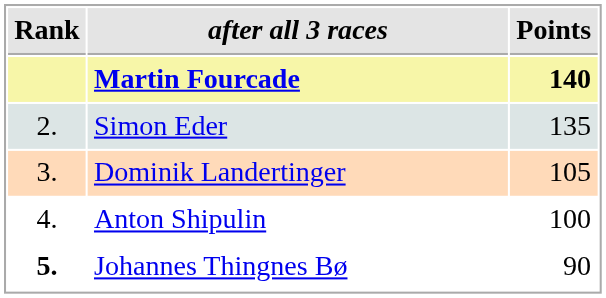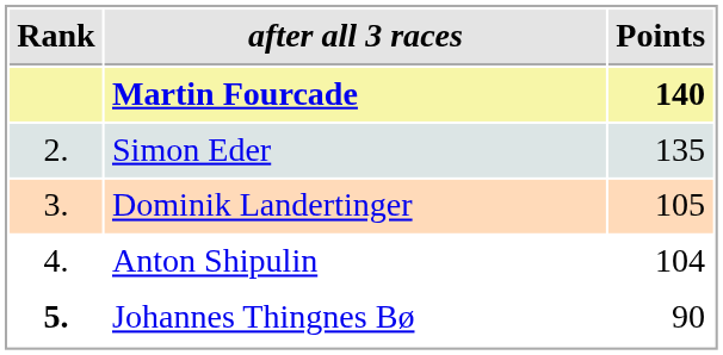Anton Shipulin | Points: 100 -> 104
